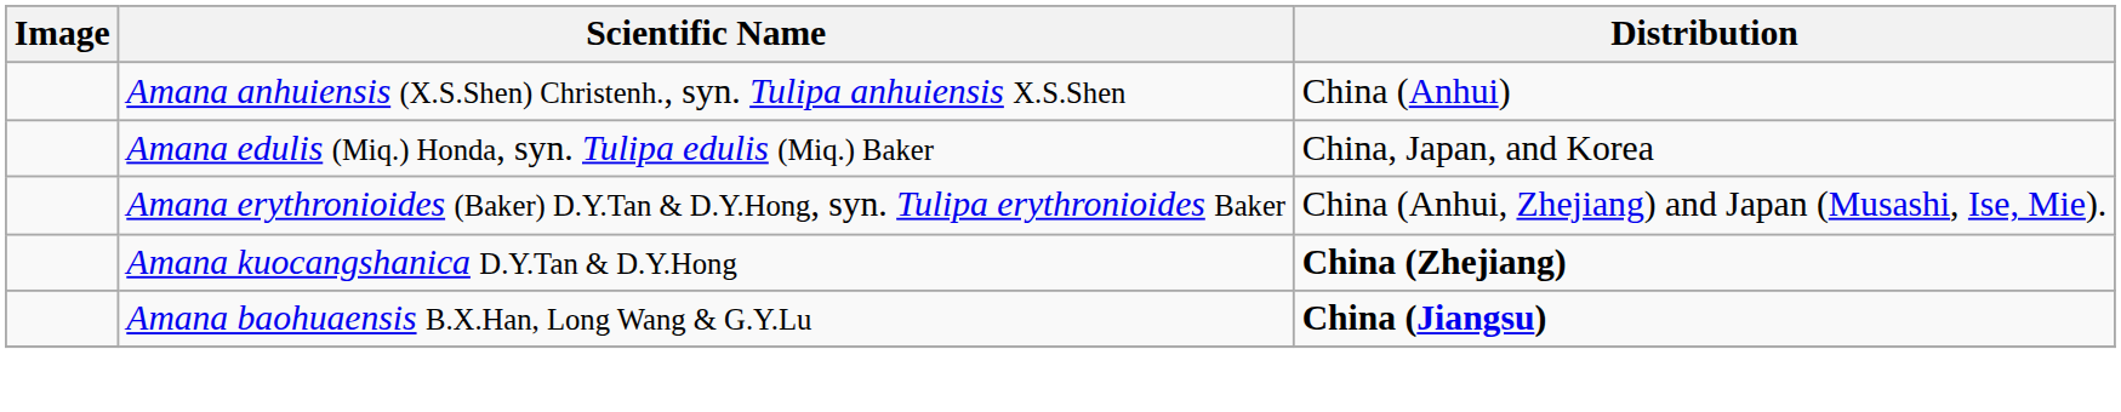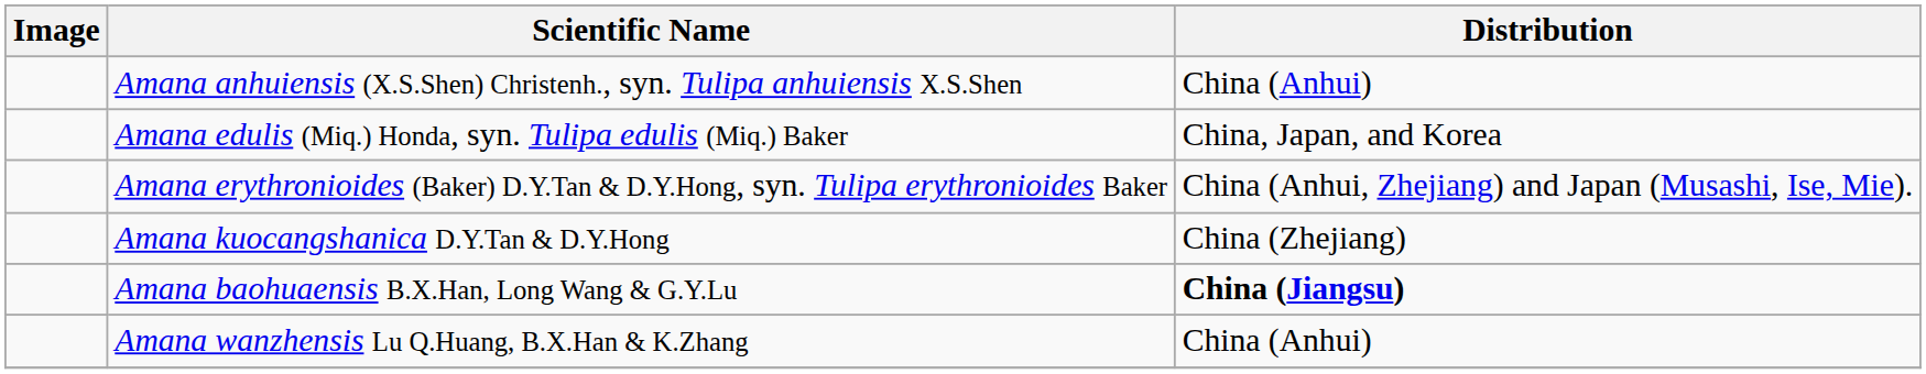Amana kuocangshanica D.Y.Tan & D.Y.Hong | Distribution: bold -> normal
+ row: Amana wanzhensis Lu Q.Huang, B.X.Han & K.Zhang | China (Anhui)
